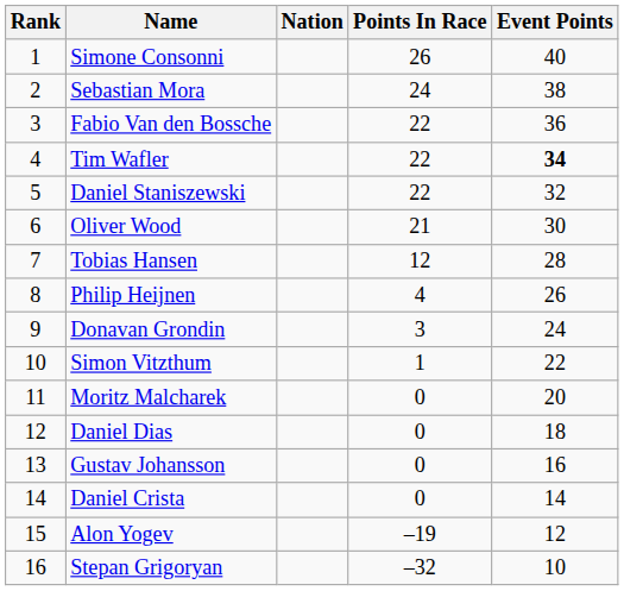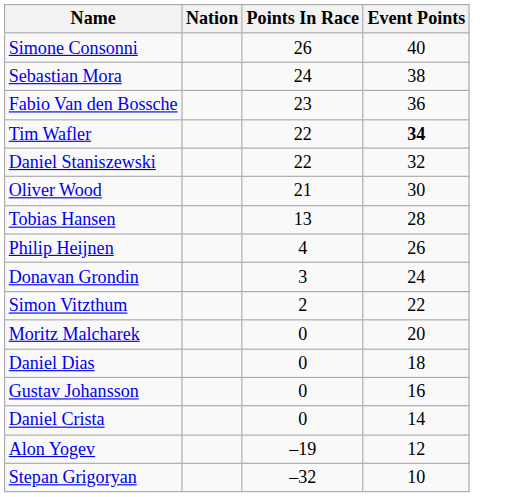- column: Rank | 1 | 2 | 3 | 4 | 5 | 6 | 7 | 8 | 9 | 10 | 11 | 12 | 13 | 14 | 15 | 16
Fabio Van den Bossche | Points In Race: 22 -> 23
Tobias Hansen | Points In Race: 12 -> 13
Simon Vitzthum | Points In Race: 1 -> 2
